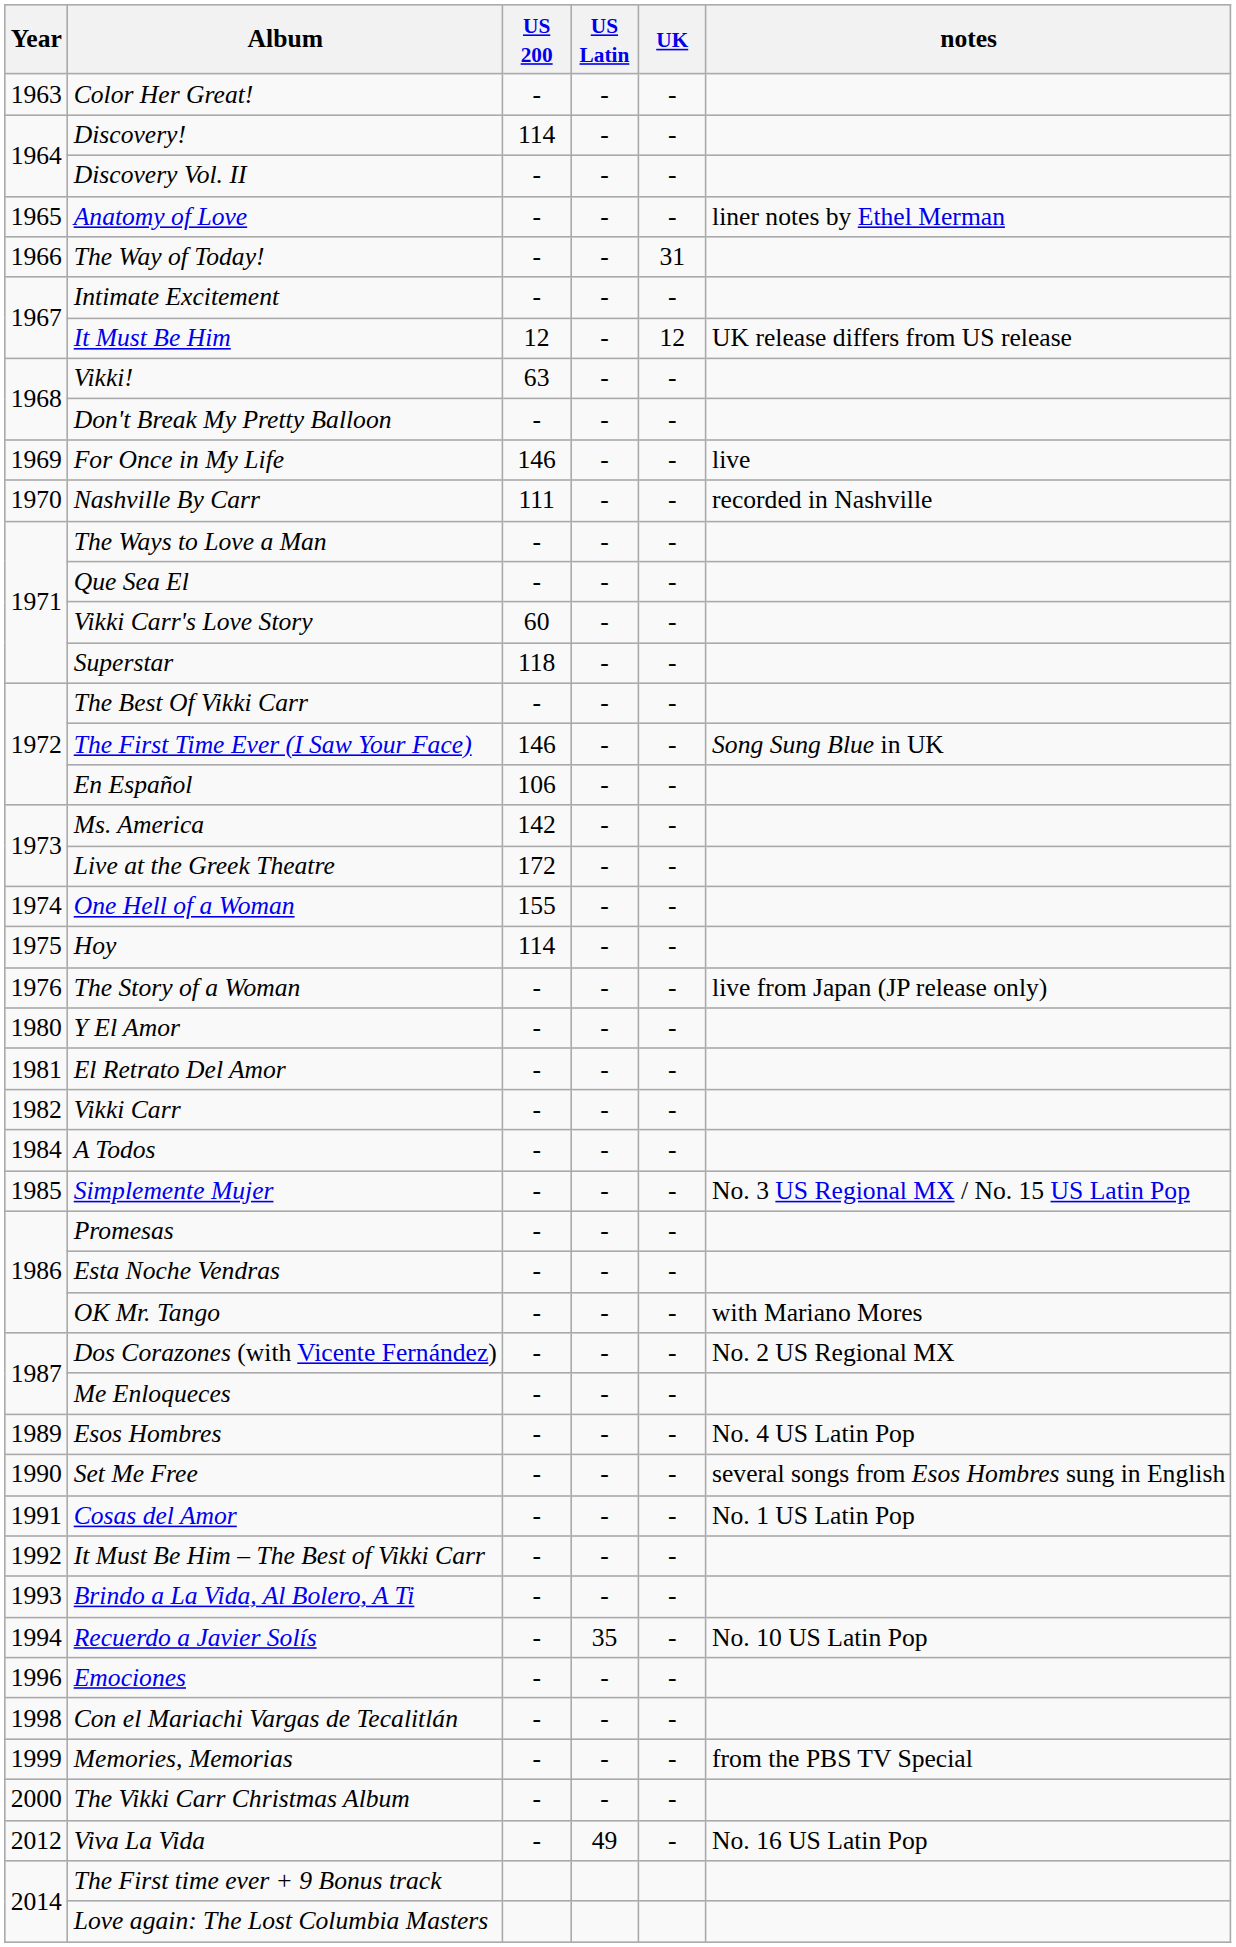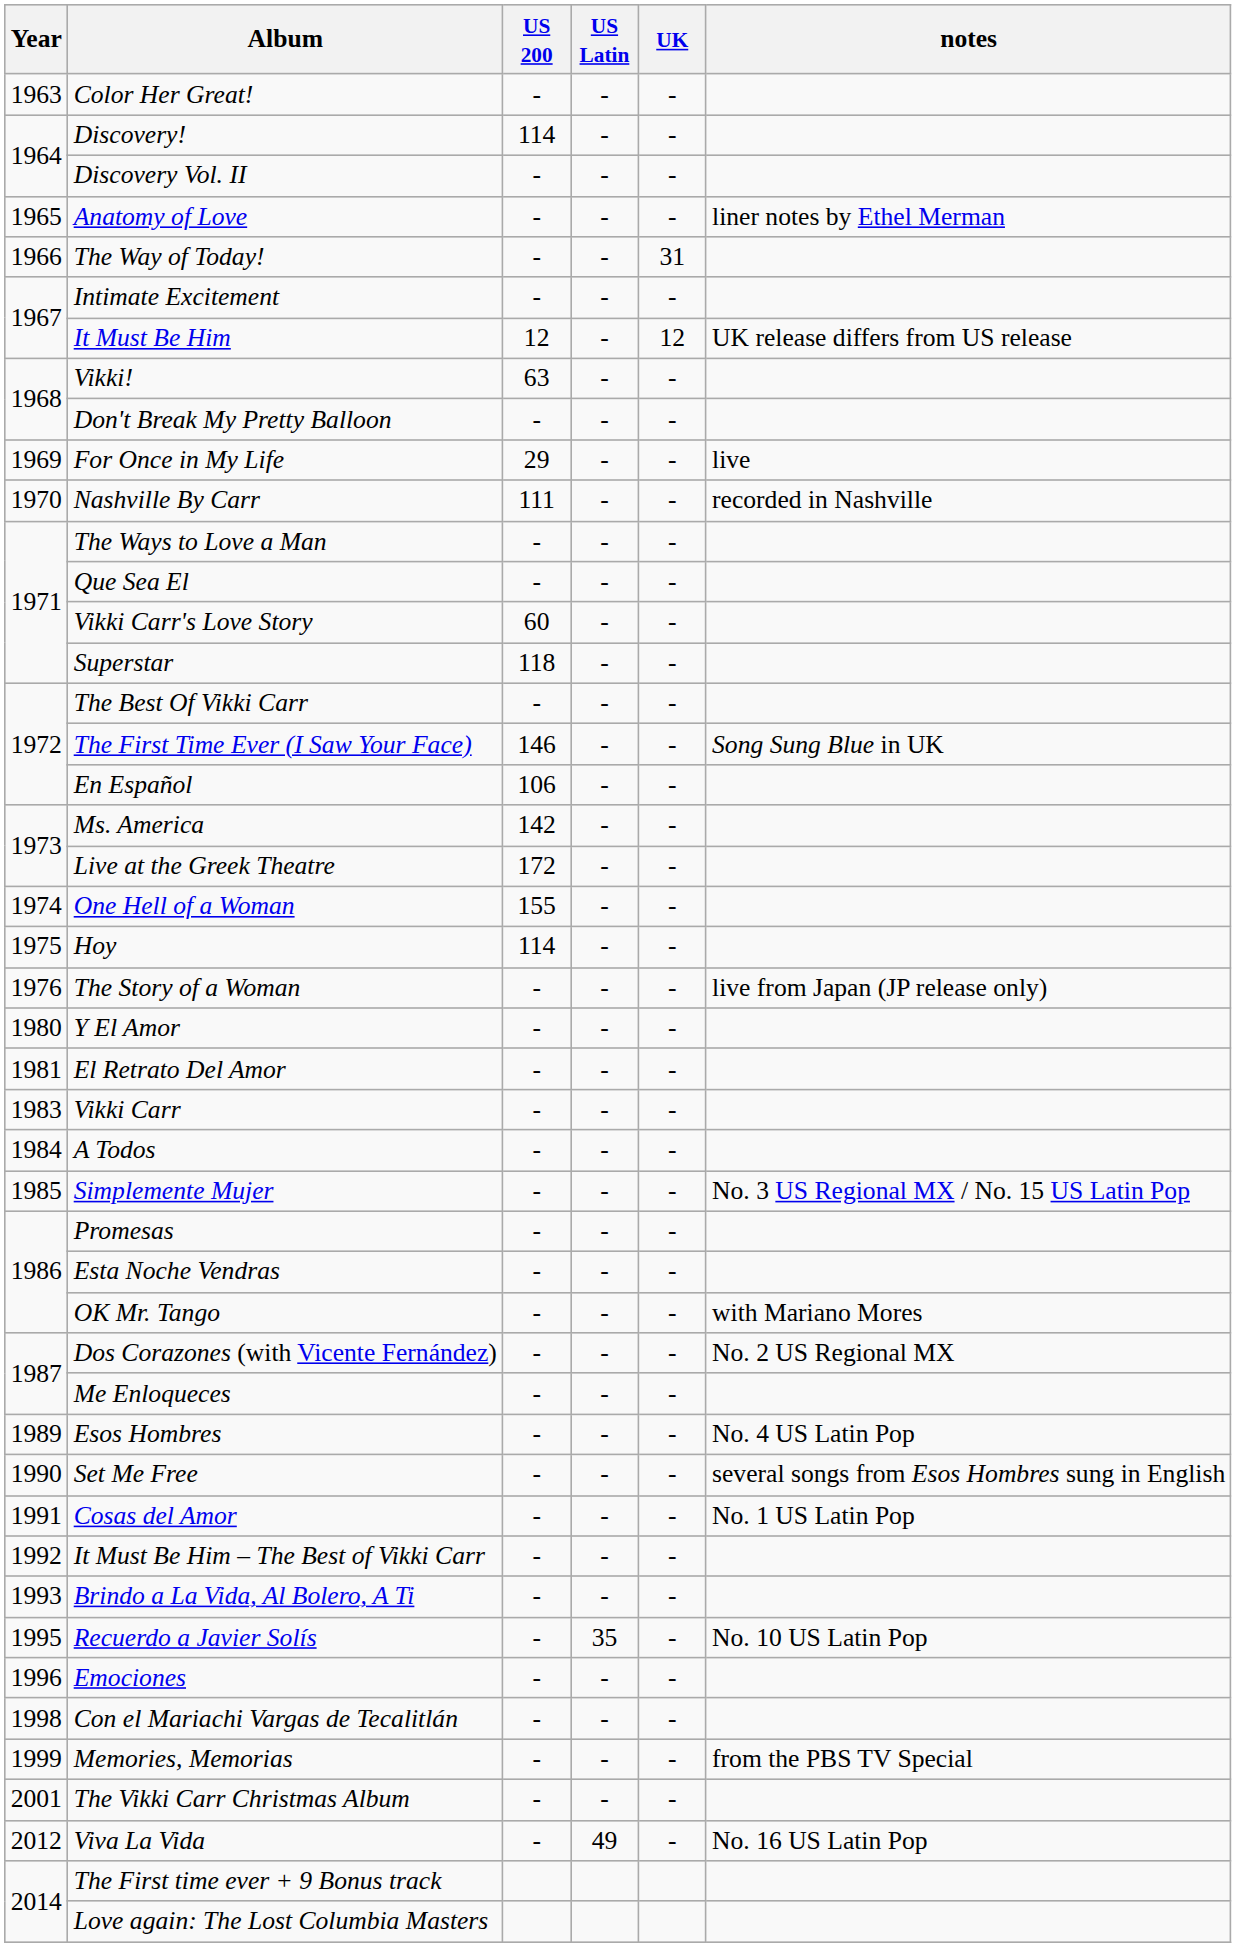For Once in My Life | US 200: 146 -> 29
Vikki Carr | Year: 1982 -> 1983
Recuerdo a Javier Solís | Year: 1994 -> 1995
The Vikki Carr Christmas Album | Year: 2000 -> 2001
